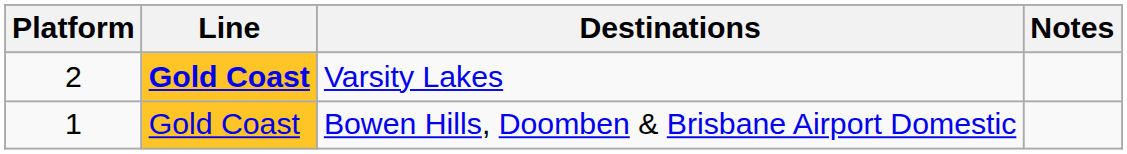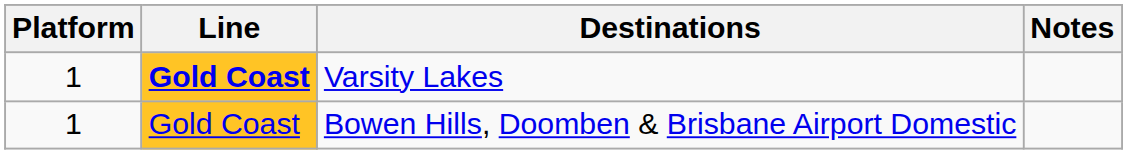Varsity Lakes | Platform: 2 -> 1
